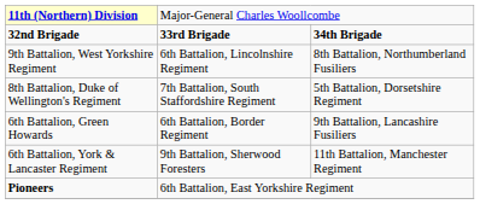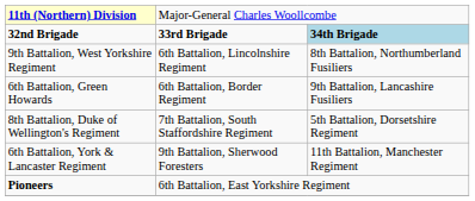32nd Brigade | column 3: no background -> lightblue background
rows swapped: 6th Battalion, Green Howards <-> 8th Battalion, Duke of Wellington's Regiment
